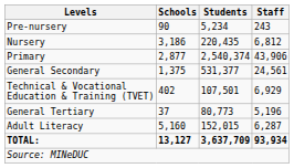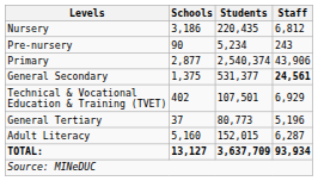rows swapped: Pre-nursery <-> Nursery
General Secondary | Staff: normal -> bold
